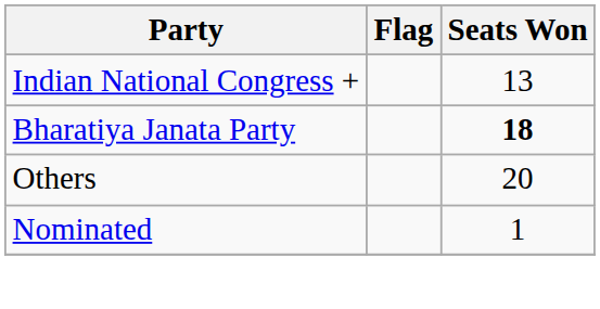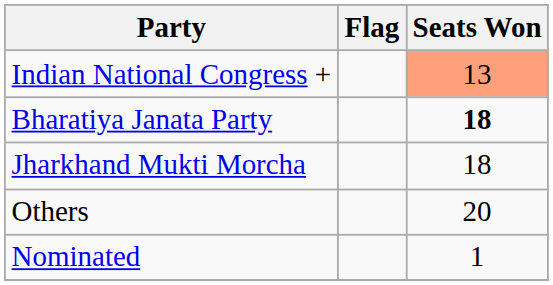Indian National Congress + | Seats Won: no background -> lightsalmon background
+ row: Jharkhand Mukti Morcha | 18
